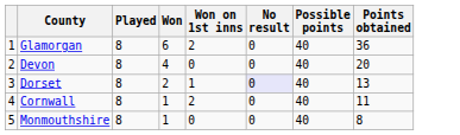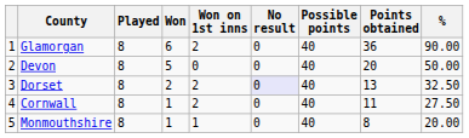+ column: % | 90.00 | 50.00 | 32.50 | 27.50 | 20.00
Devon | Won: 4 -> 5
Dorset | Won on 1st inns: 1 -> 2
Monmouthshire | Won on 1st inns: 0 -> 1
